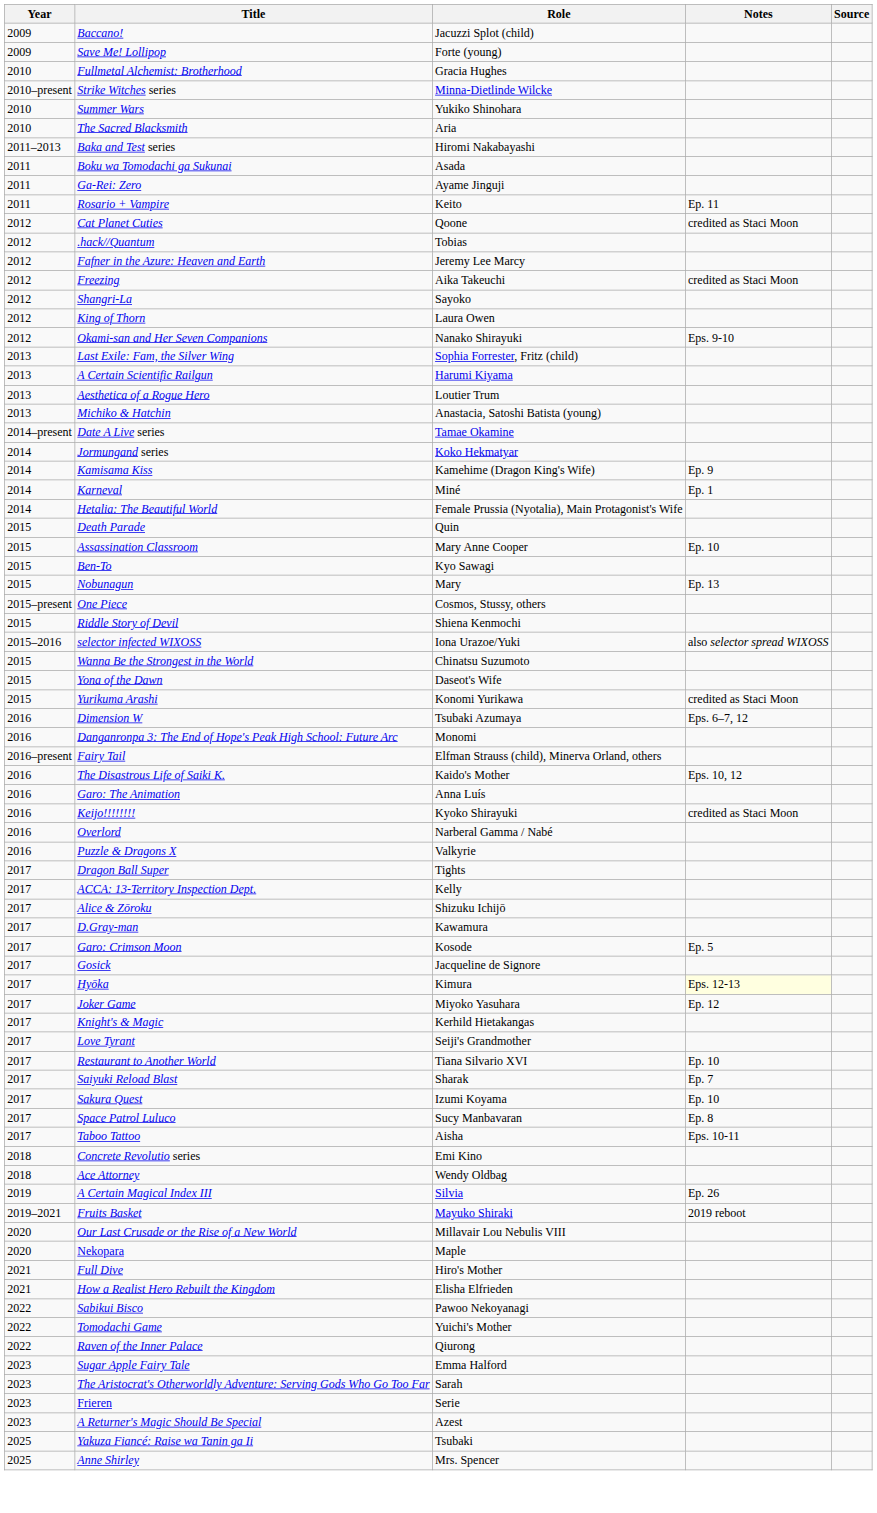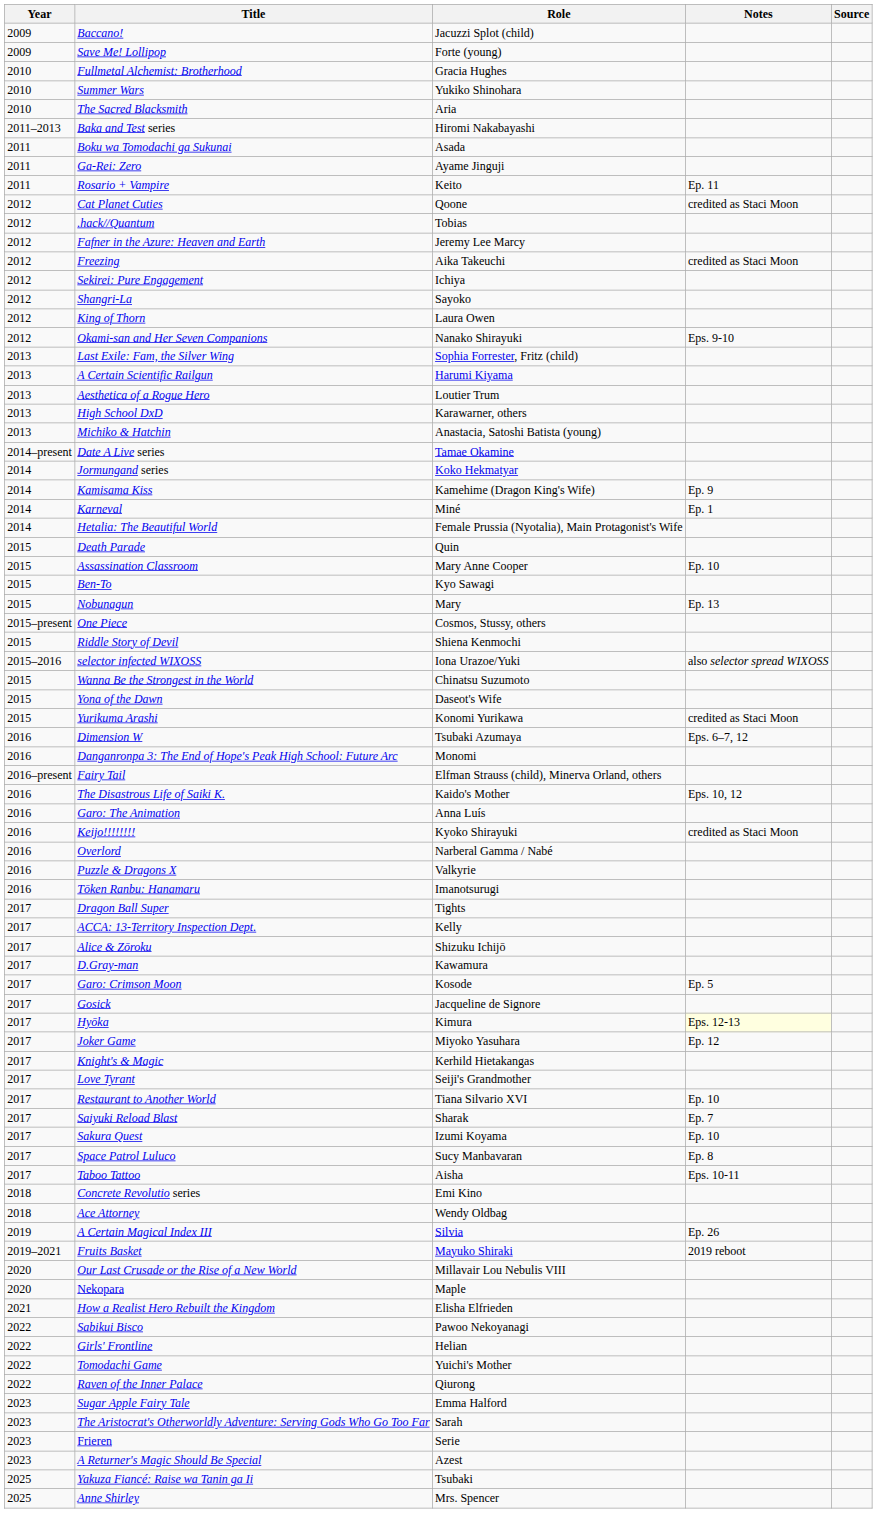- row: 2010–present | Strike Witches series | Minna-Dietlinde Wilcke
+ row: 2012 | Sekirei: Pure Engagement | Ichiya
+ row: 2013 | High School DxD | Karawarner, others
+ row: 2016 | Tōken Ranbu: Hanamaru | Imanotsurugi
- row: 2021 | Full Dive | Hiro's Mother
+ row: 2022 | Girls' Frontline | Helian
